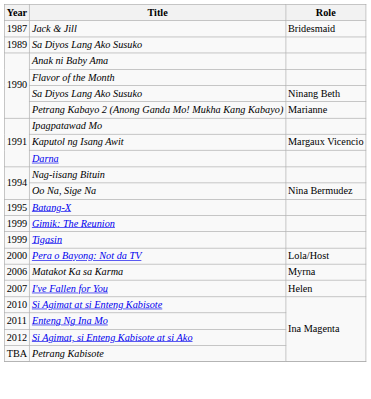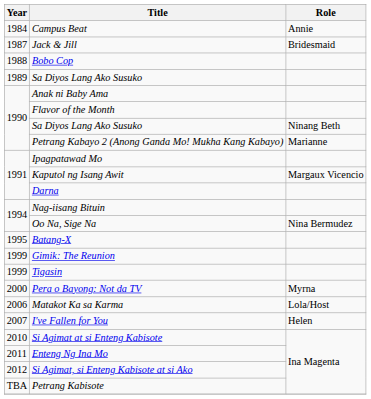+ row: 1984 | Campus Beat | Annie
+ row: 1988 | Bobo Cop
Pera o Bayong: Not da TV | Role: Lola/Host -> Myrna
Matakot Ka sa Karma | Role: Myrna -> Lola/Host
